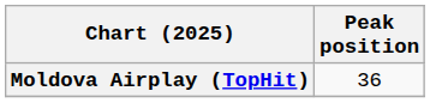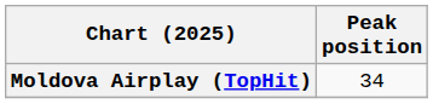Moldova Airplay (TopHit) | Peak position: 36 -> 34
